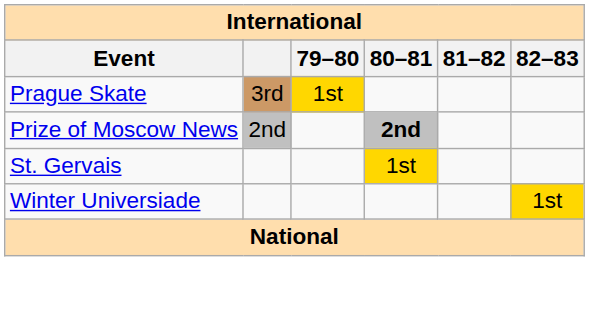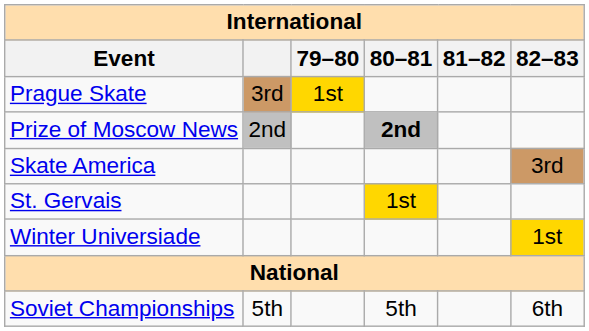+ row: Skate America | 3rd
+ row: Soviet Championships | 5th | 5th | 6th
